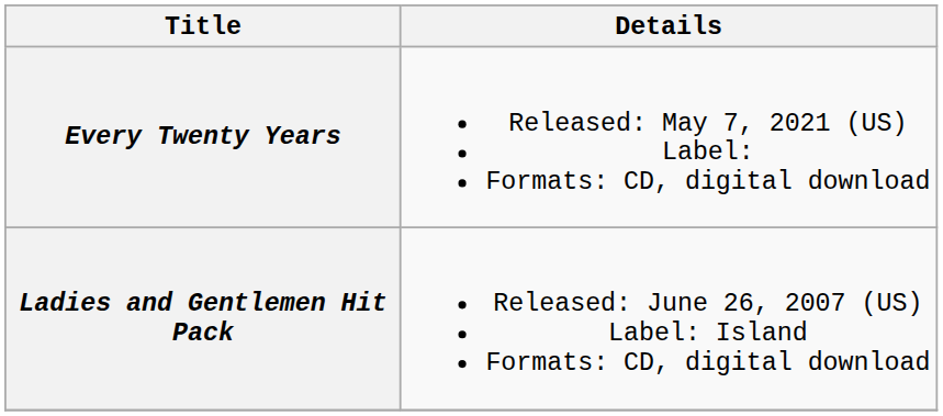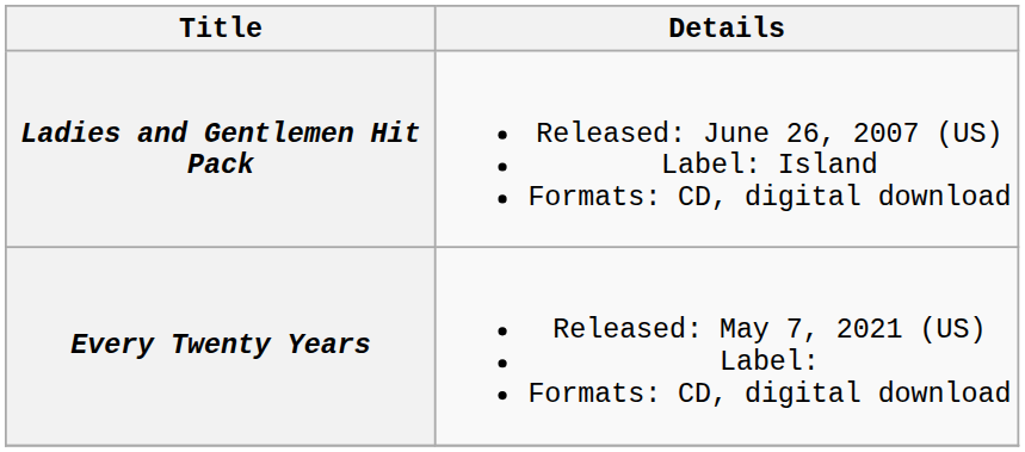rows swapped: Ladies and Gentlemen Hit Pack <-> Every Twenty Years
